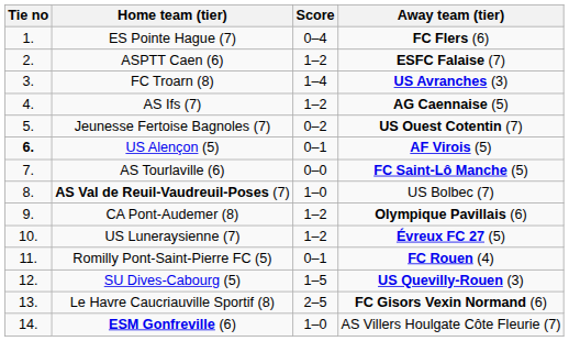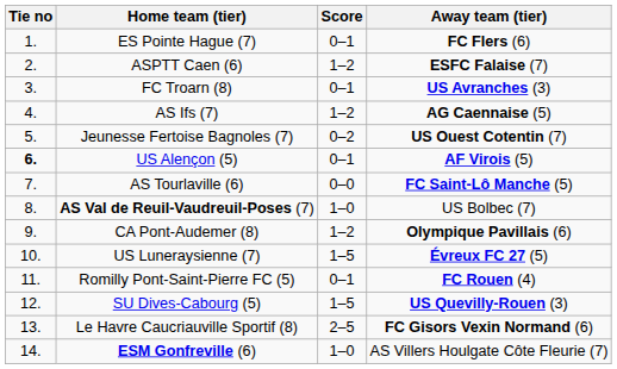ES Pointe Hague (7) | Score: 0–4 -> 0–1
FC Troarn (8) | Score: 1–4 -> 0–1
US Luneraysienne (7) | Score: 1–2 -> 1–5
